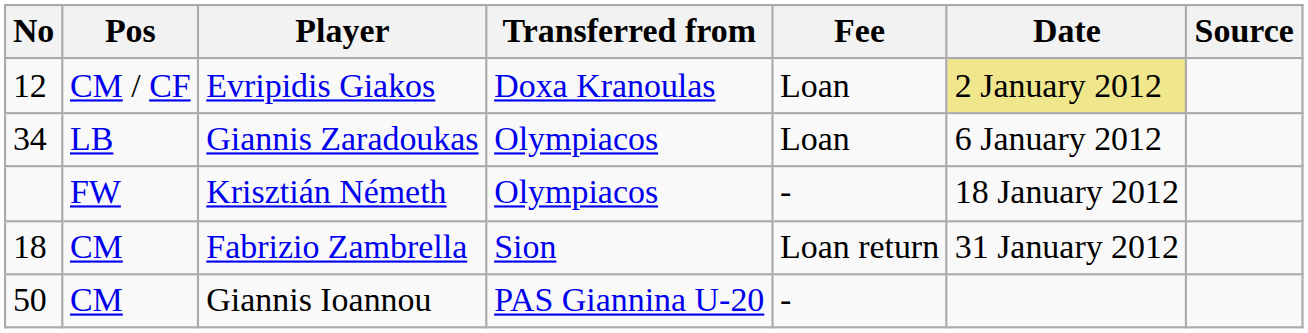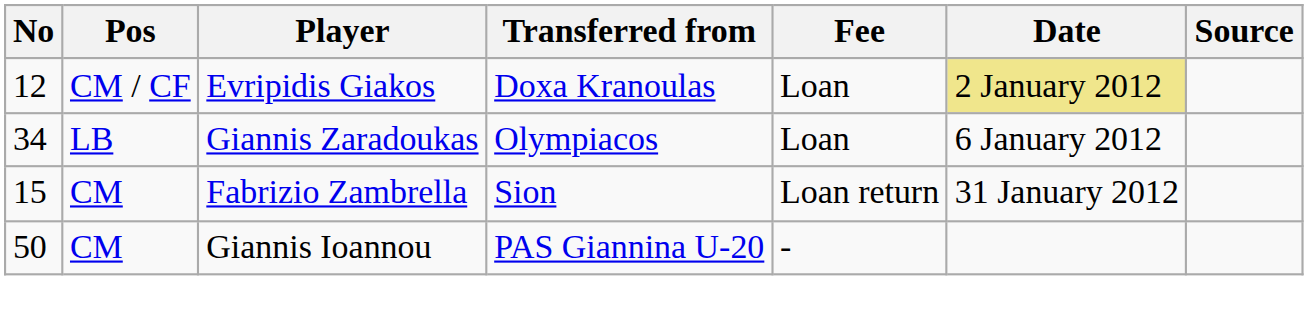- row: FW | Krisztián Németh | Olympiacos | - | 18 January 2012
Fabrizio Zambrella | No: 18 -> 15
